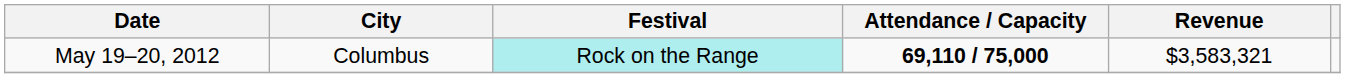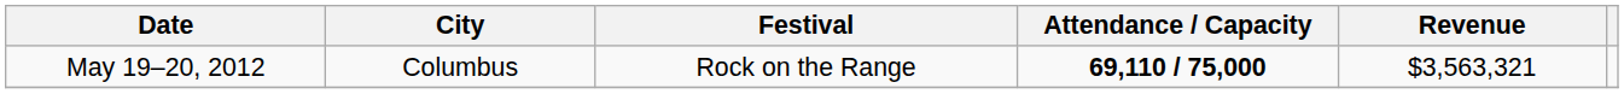May 19–20, 2012 | Festival: paleturquoise background -> no background
May 19–20, 2012 | Revenue: $3,583,321 -> $3,563,321
